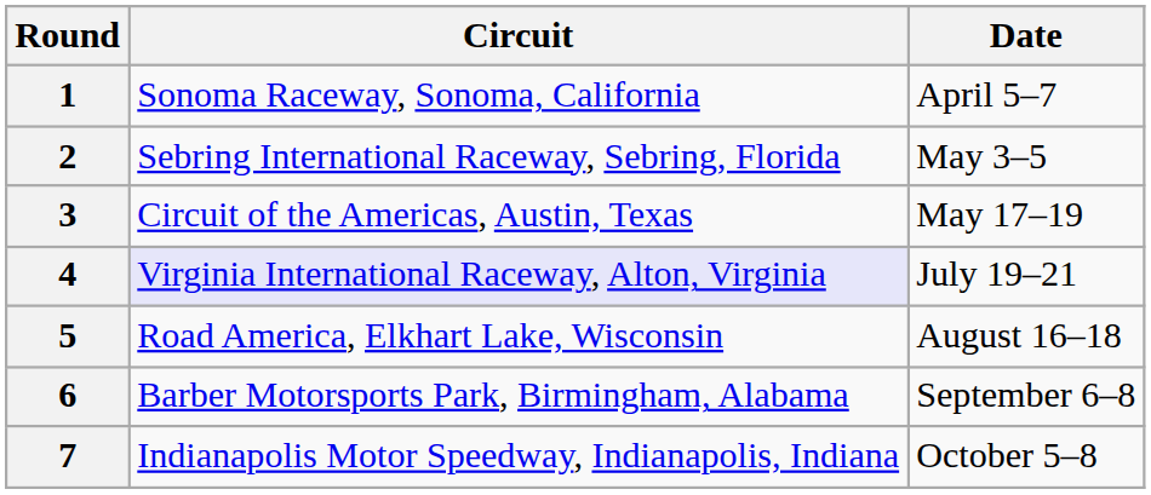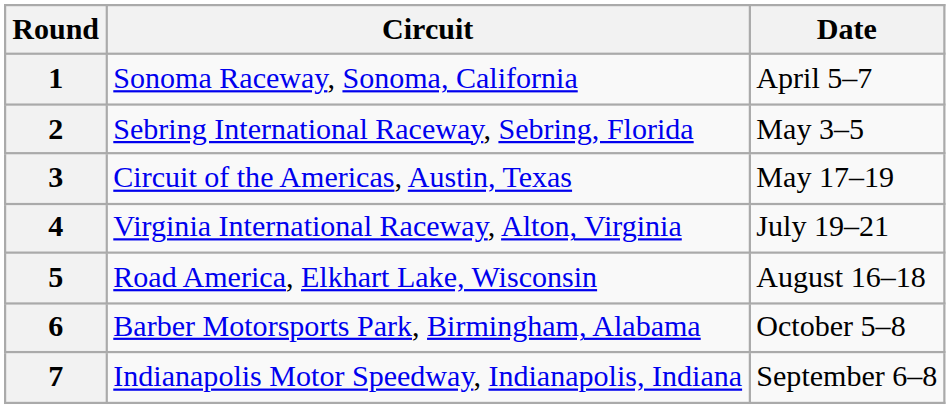4 | Circuit: lavender background -> no background
6 | Date: September 6–8 -> October 5–8
7 | Date: October 5–8 -> September 6–8
